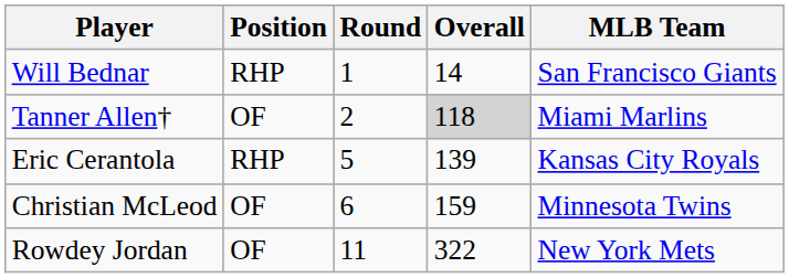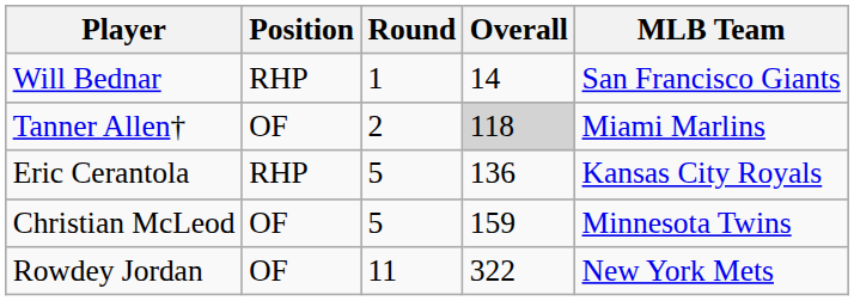Eric Cerantola | Overall: 139 -> 136
Christian McLeod | Round: 6 -> 5
